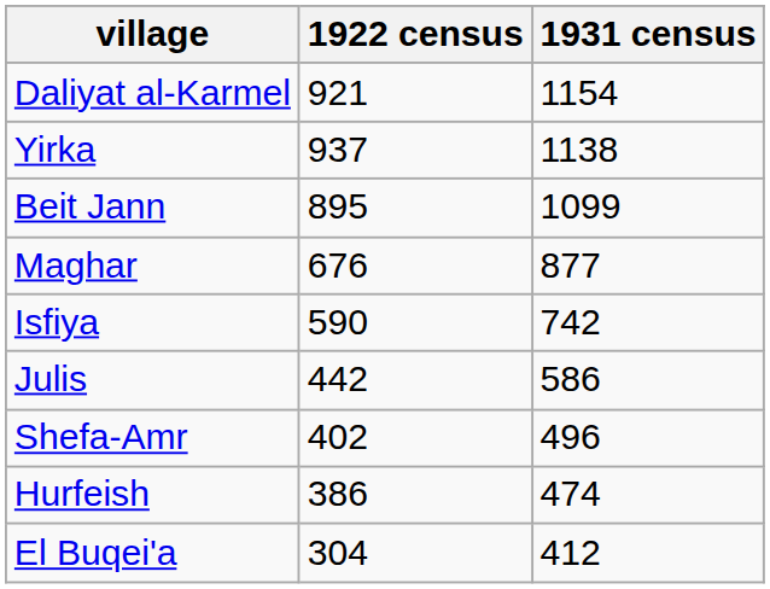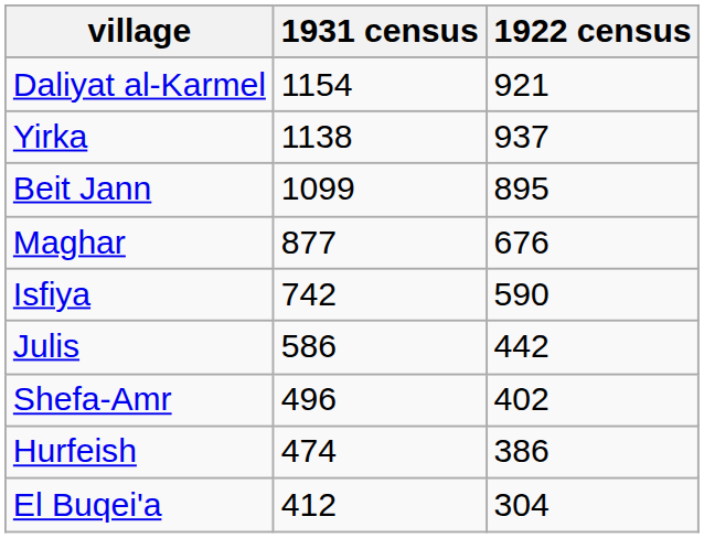columns swapped: 1922 census <-> 1931 census
